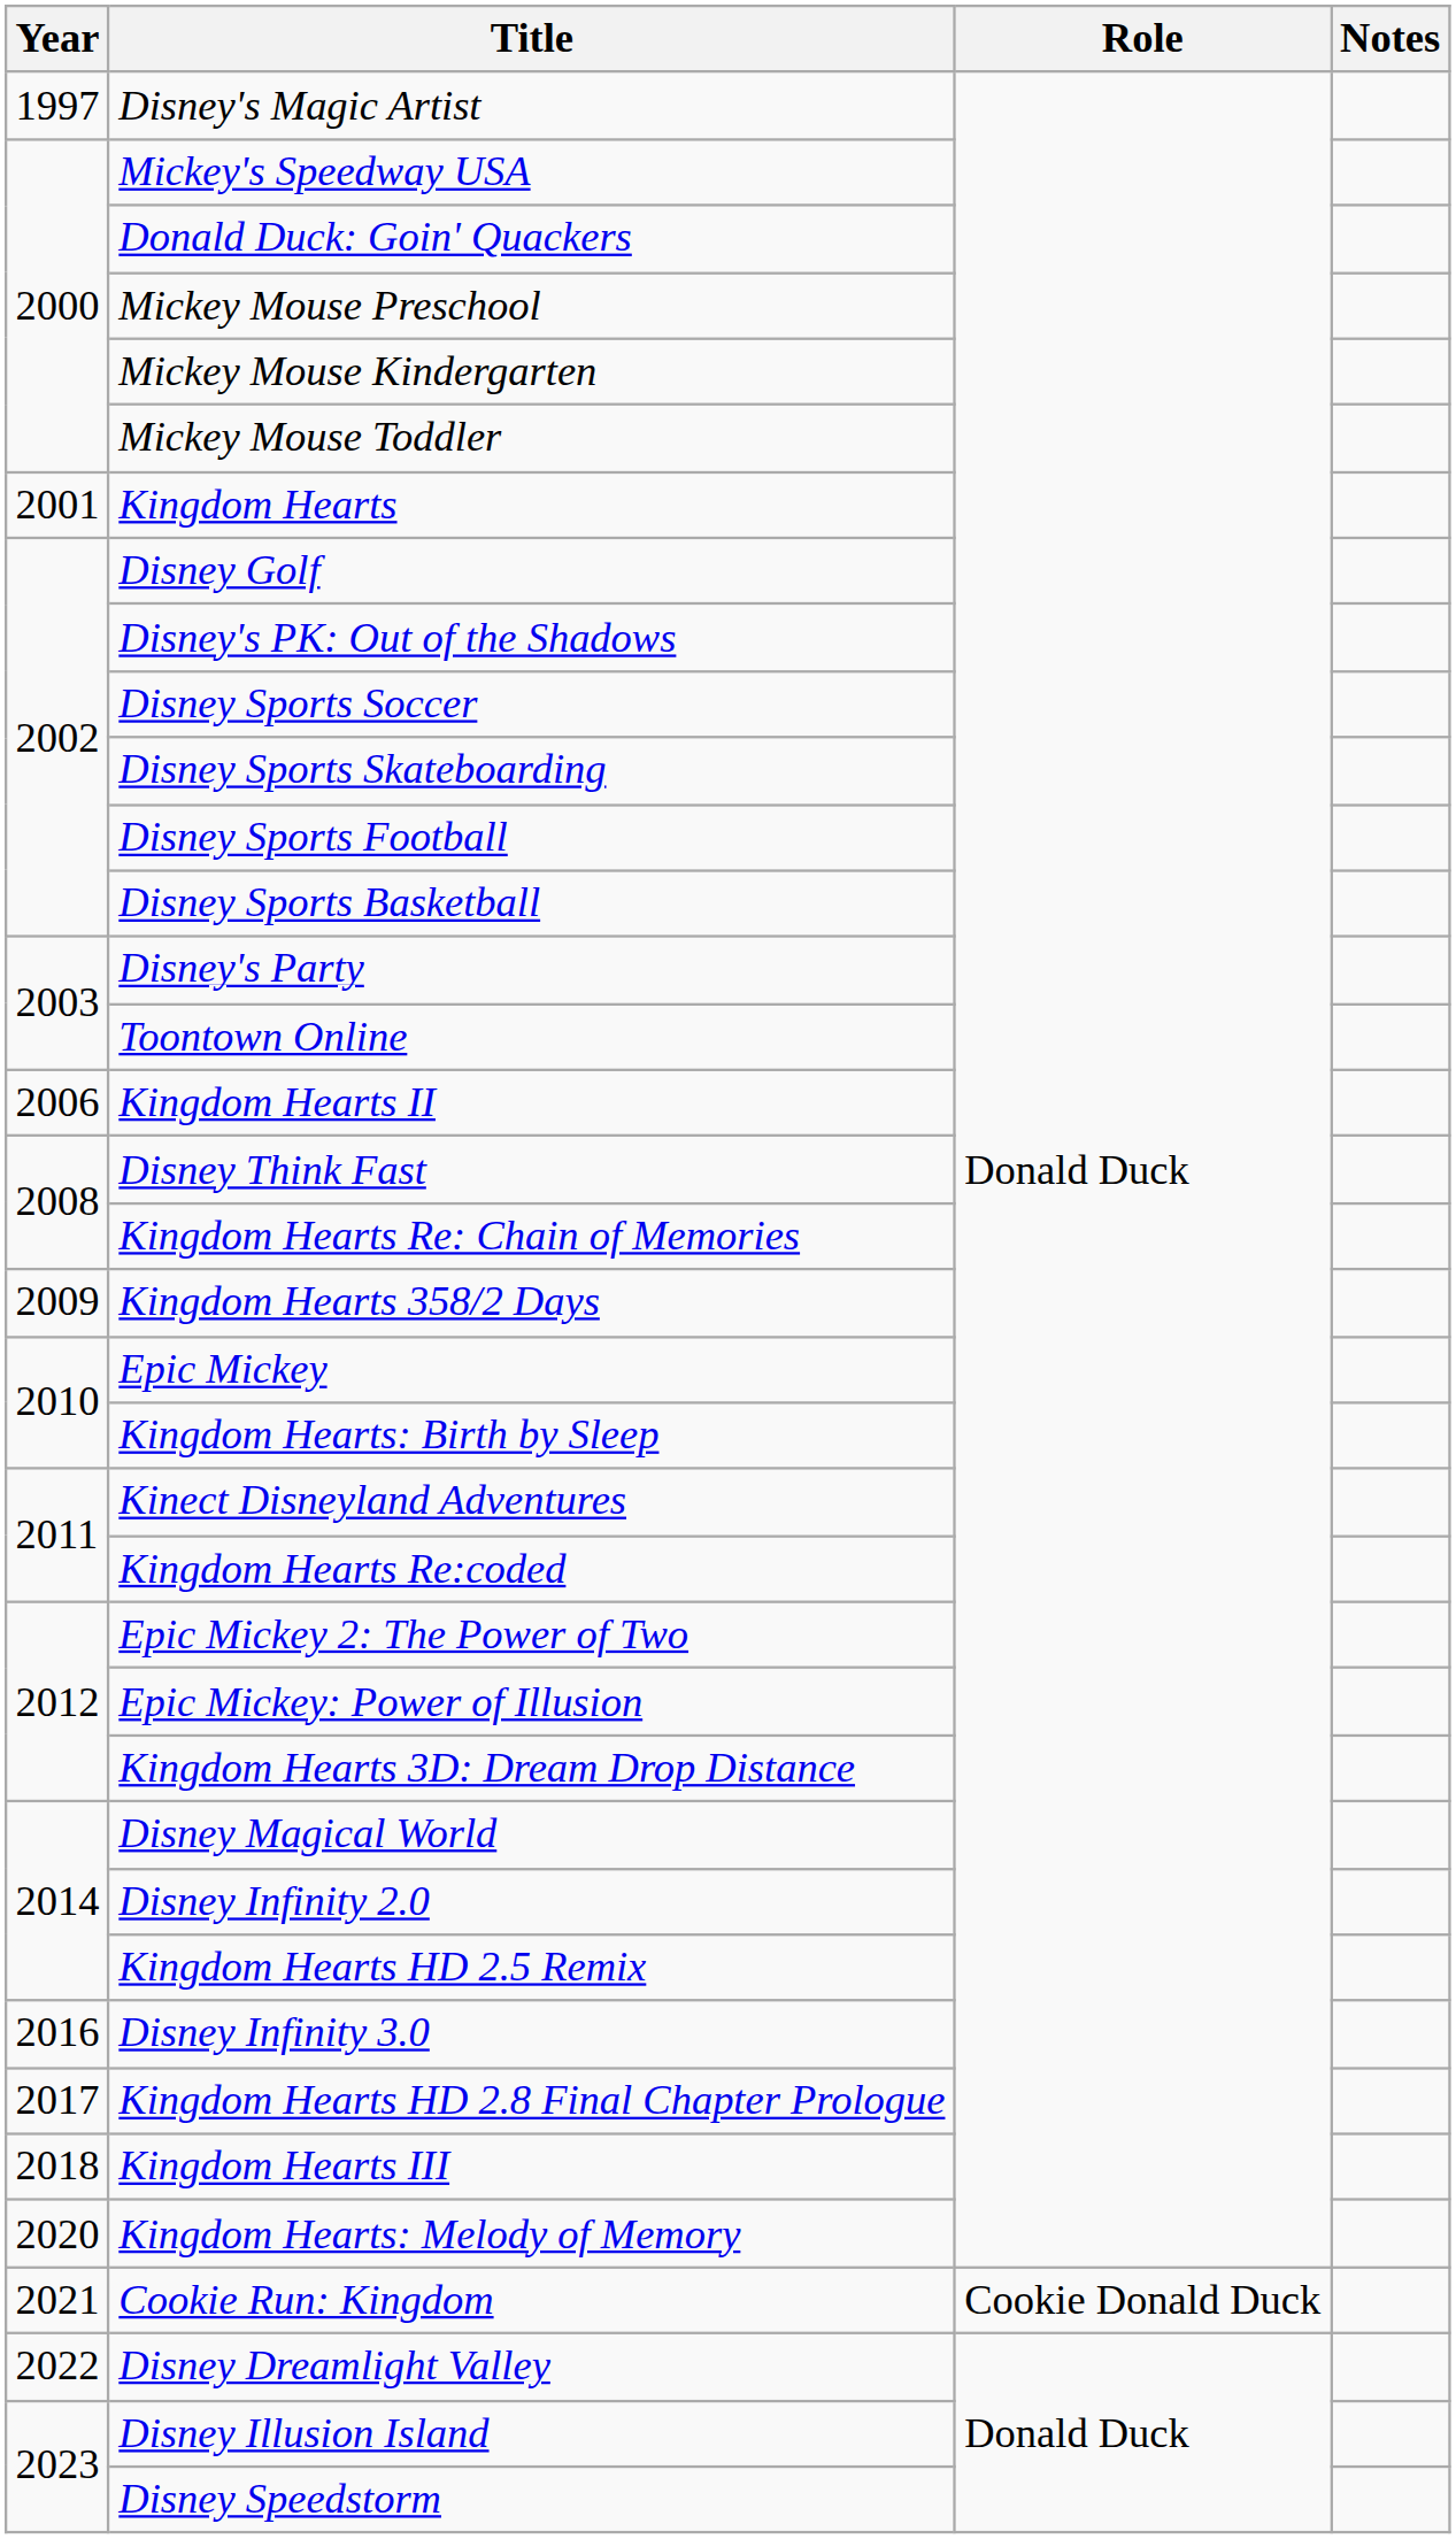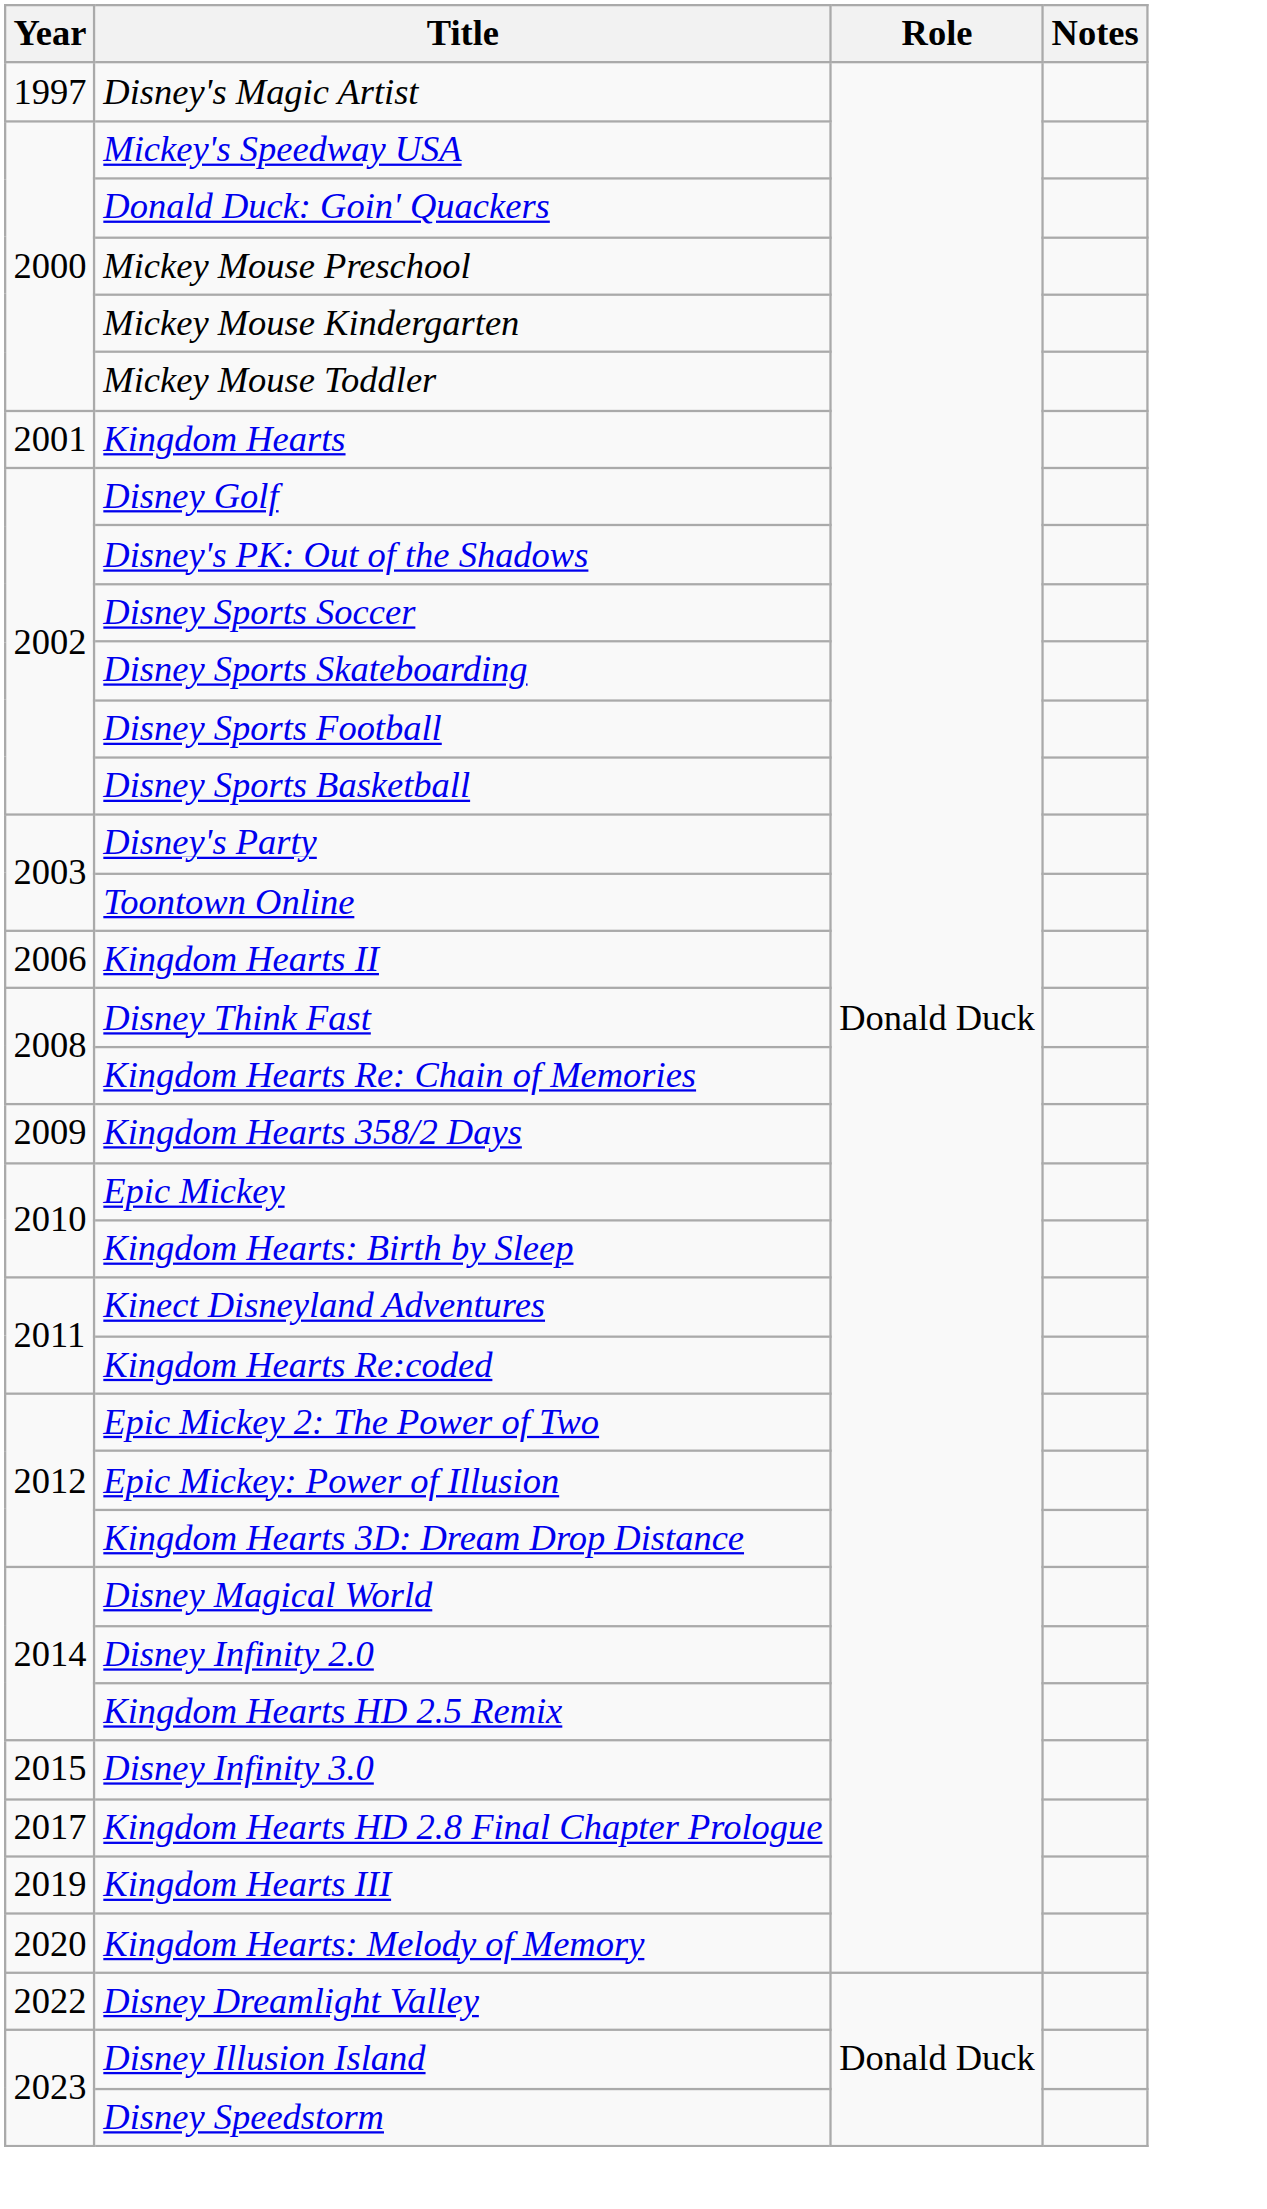Disney Infinity 3.0 | Year: 2016 -> 2015
Kingdom Hearts III | Year: 2018 -> 2019
- row: 2021 | Cookie Run: Kingdom | Cookie Donald Duck
